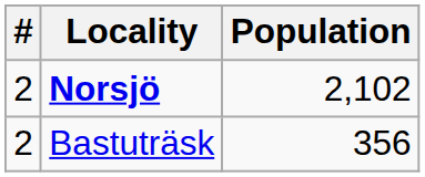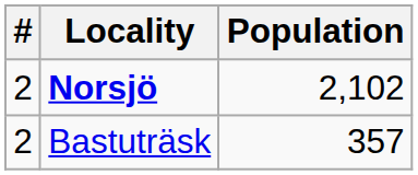Bastuträsk | Population: 356 -> 357
